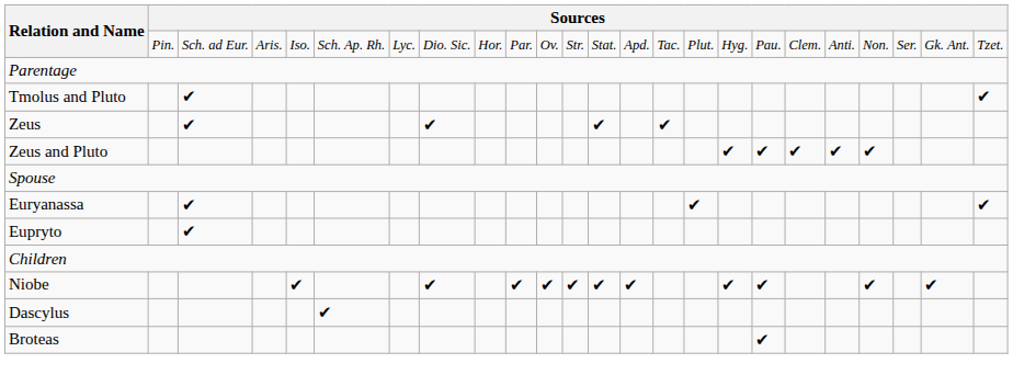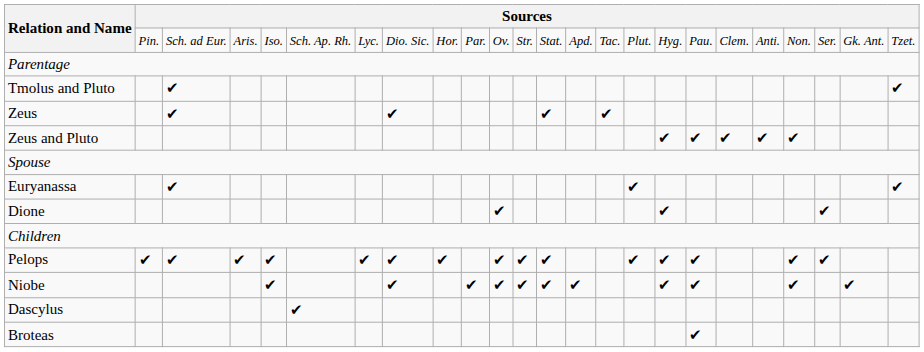+ row: Dione | ✔ | ✔ | ✔
- row: Eupryto | ✔
+ row: Pelops | ✔ | ✔ | ✔ | ✔ | ✔ | ✔ | ✔ | ✔ | ✔ | ✔ | ✔ | ✔ | ✔ | ✔ | ✔
